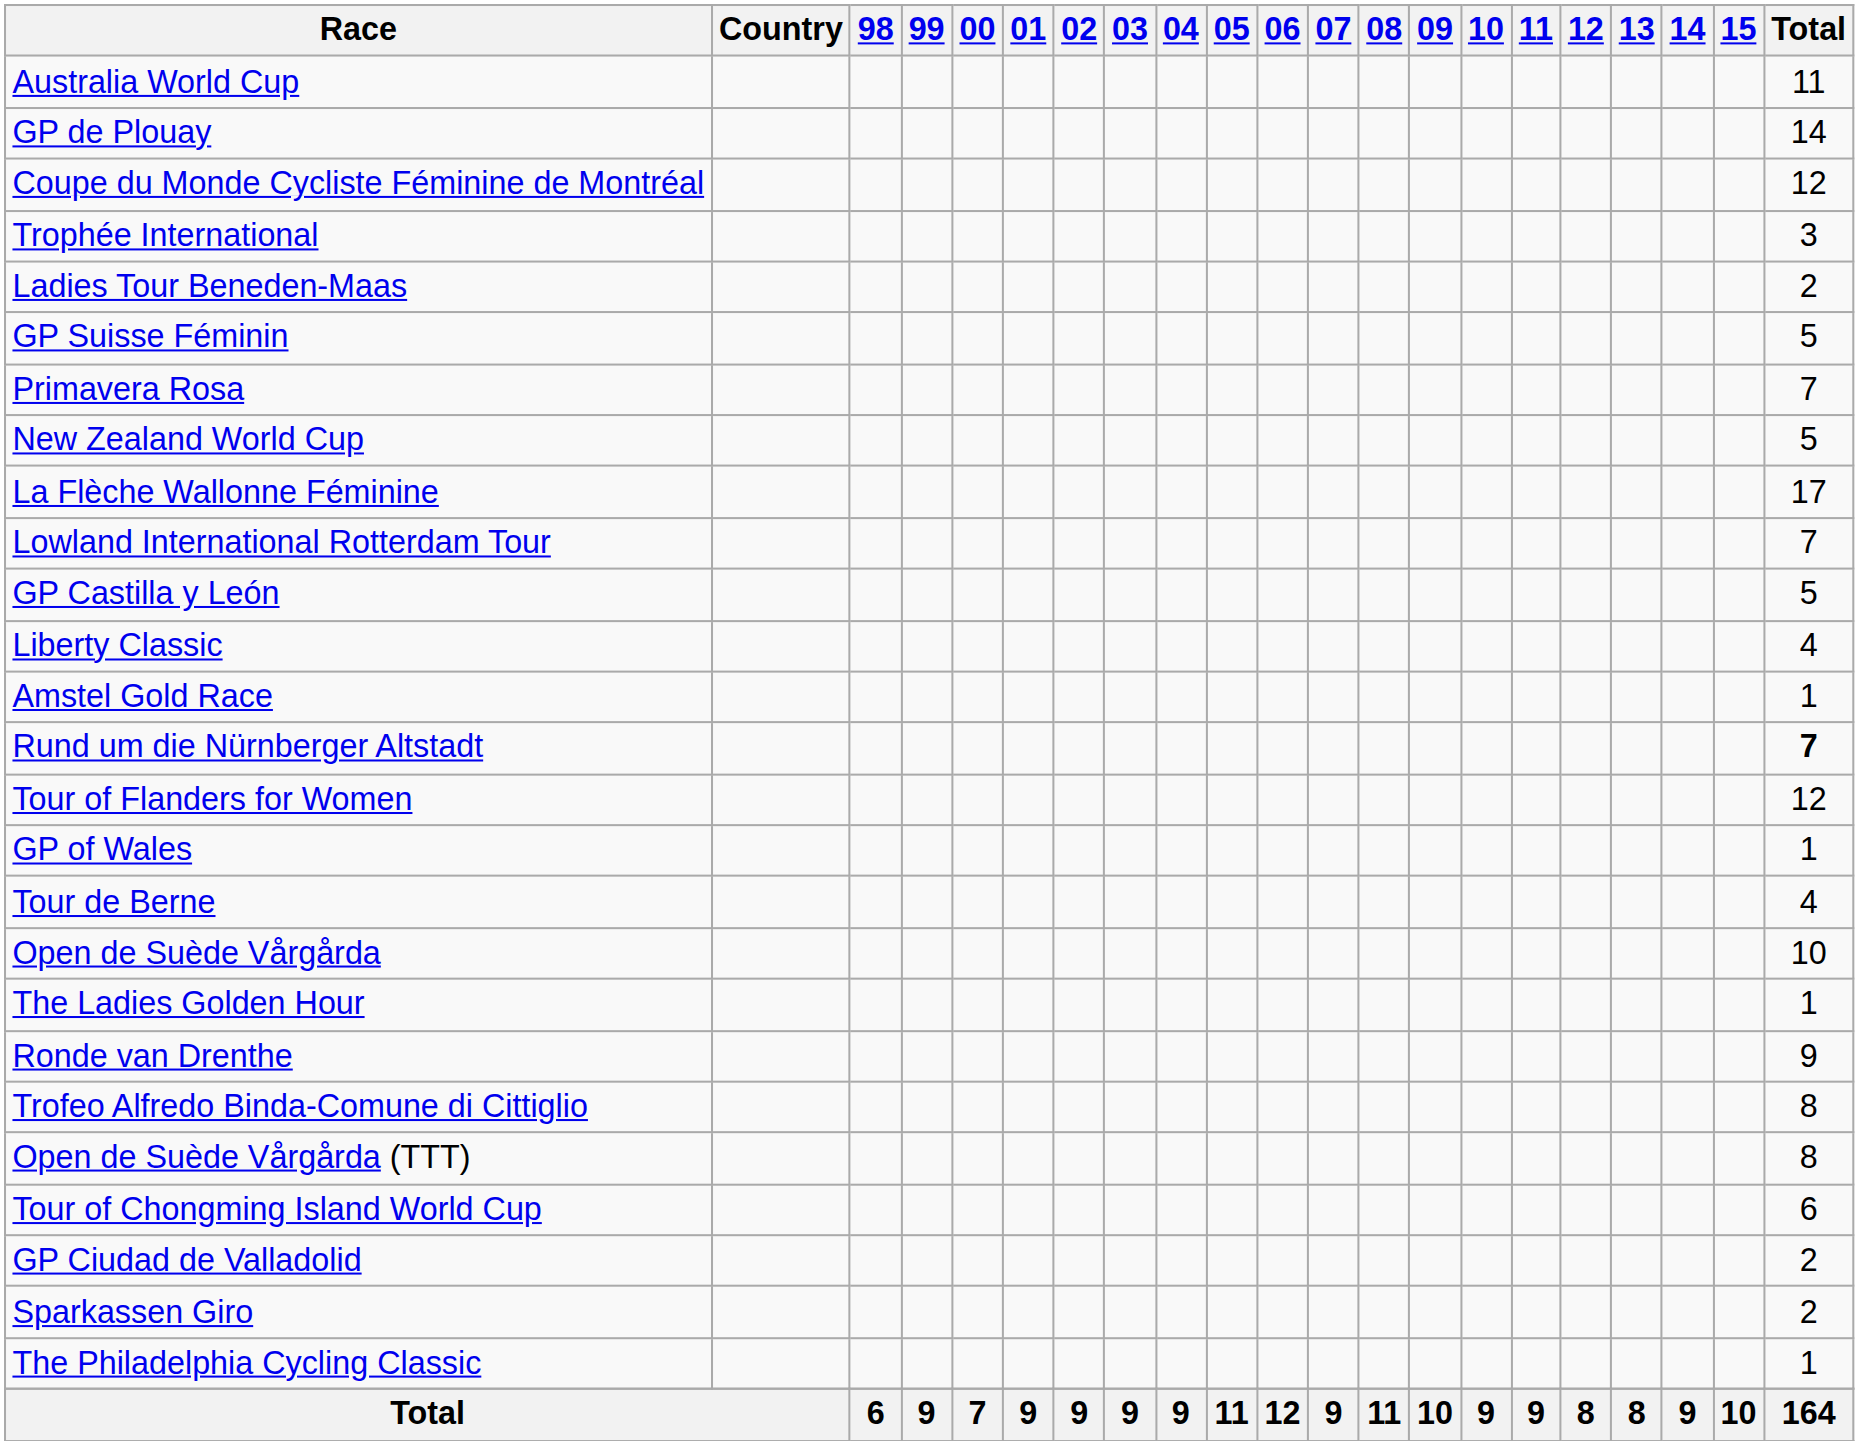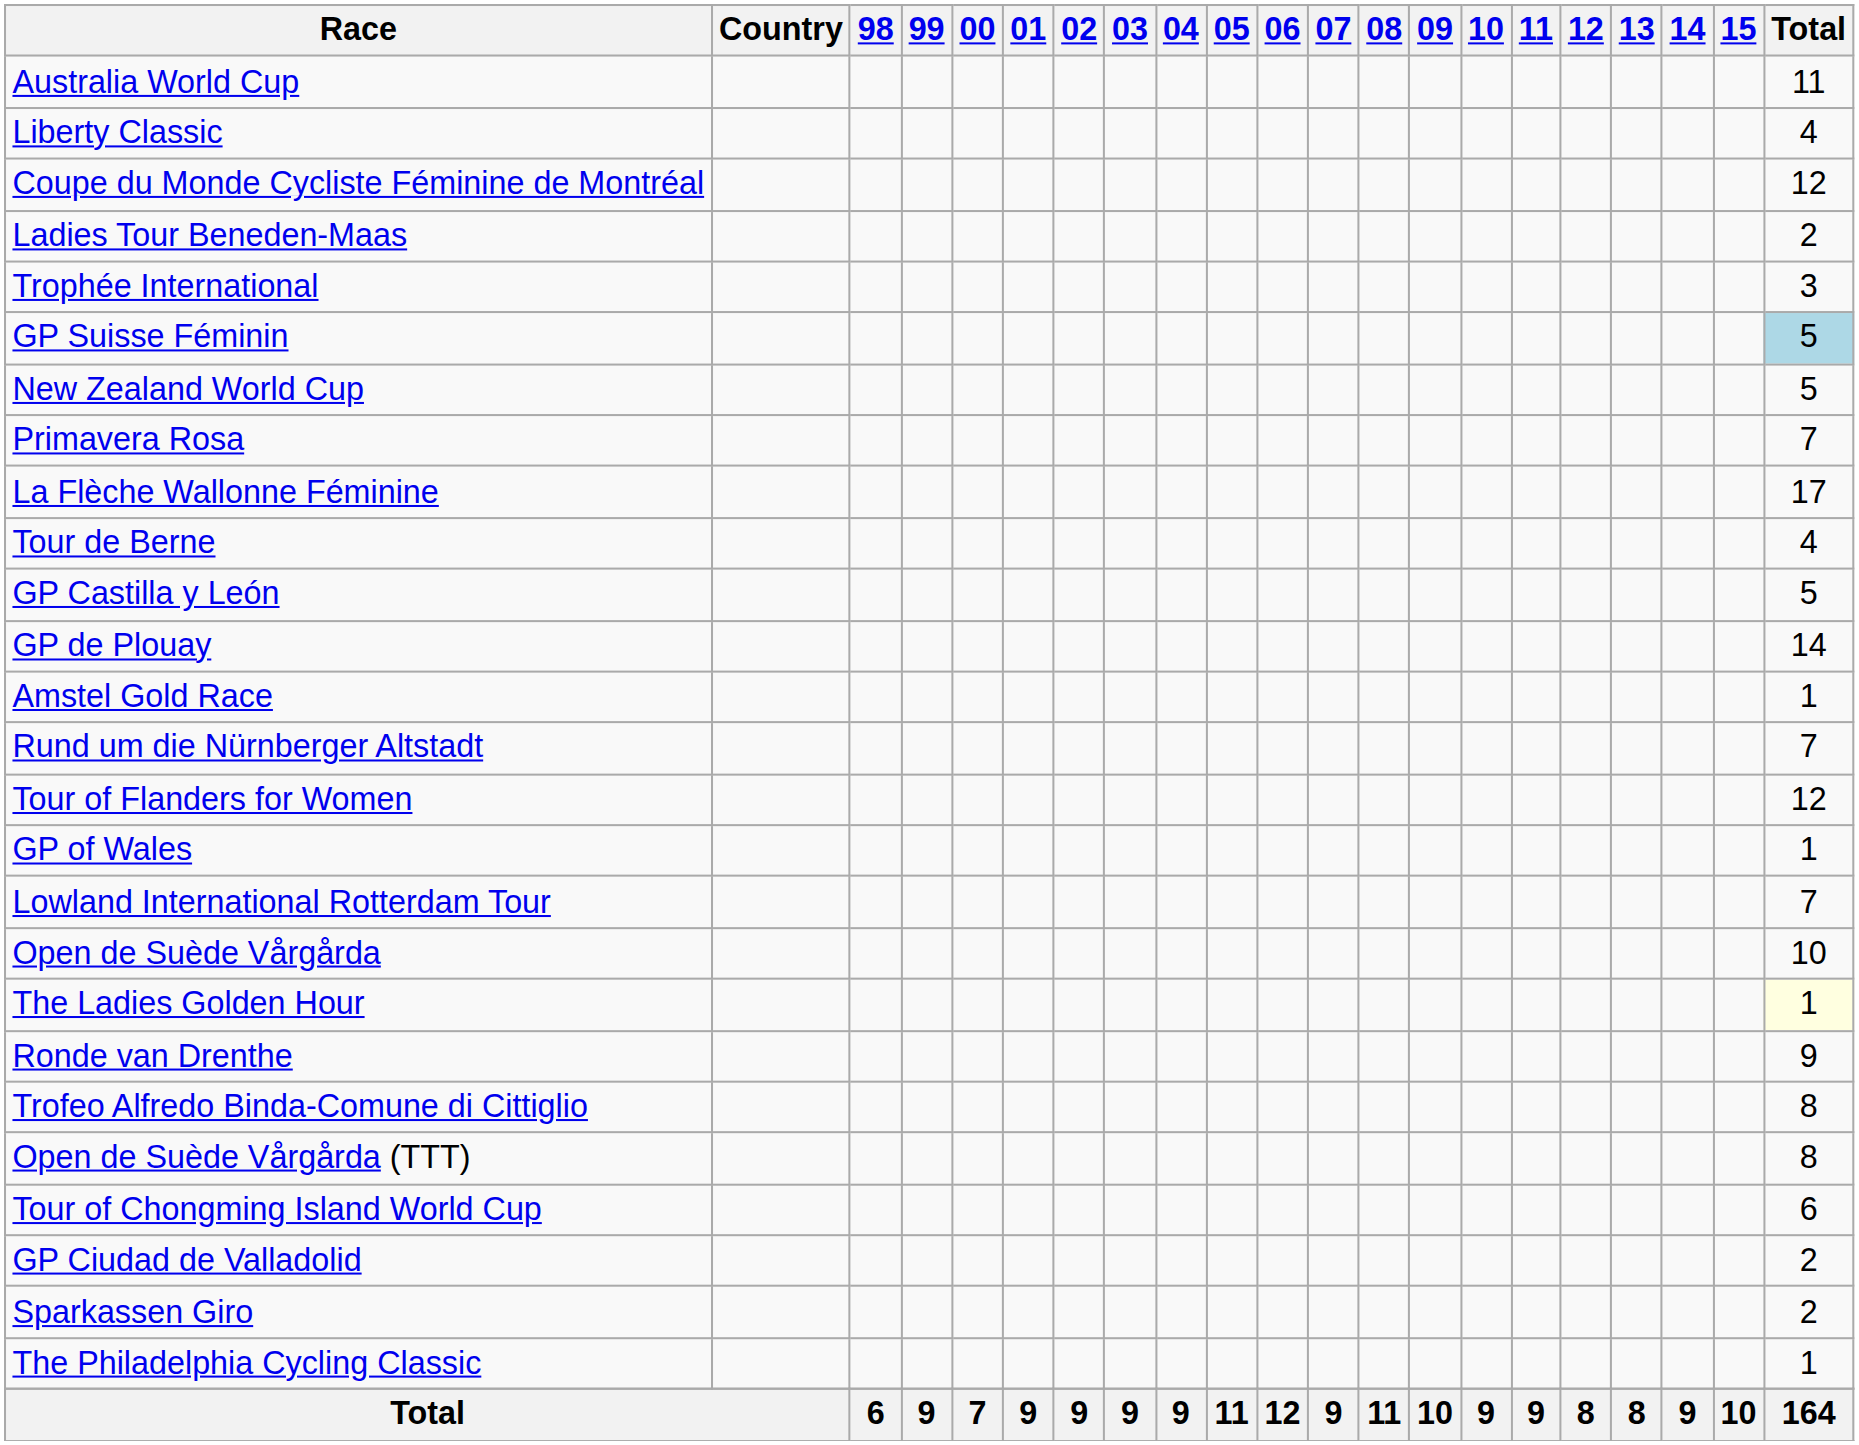rows swapped: Liberty Classic <-> GP de Plouay
rows swapped: Trophée International <-> Ladies Tour Beneden-Maas
GP Suisse Féminin | Total: no background -> lightblue background
rows swapped: New Zealand World Cup <-> Primavera Rosa
rows swapped: Lowland International Rotterdam Tour <-> Tour de Berne
Rund um die Nürnberger Altstadt | Total: bold -> normal
The Ladies Golden Hour | Total: no background -> lightyellow background
